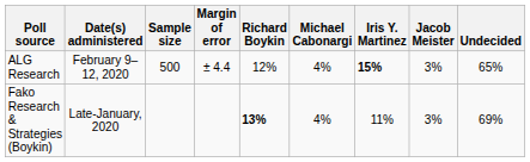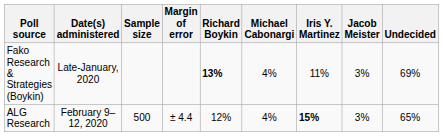rows swapped: ALG Research <-> Fako Research & Strategies (Boykin)
